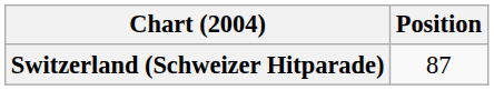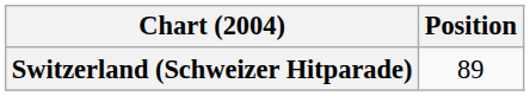Switzerland (Schweizer Hitparade) | Position: 87 -> 89
